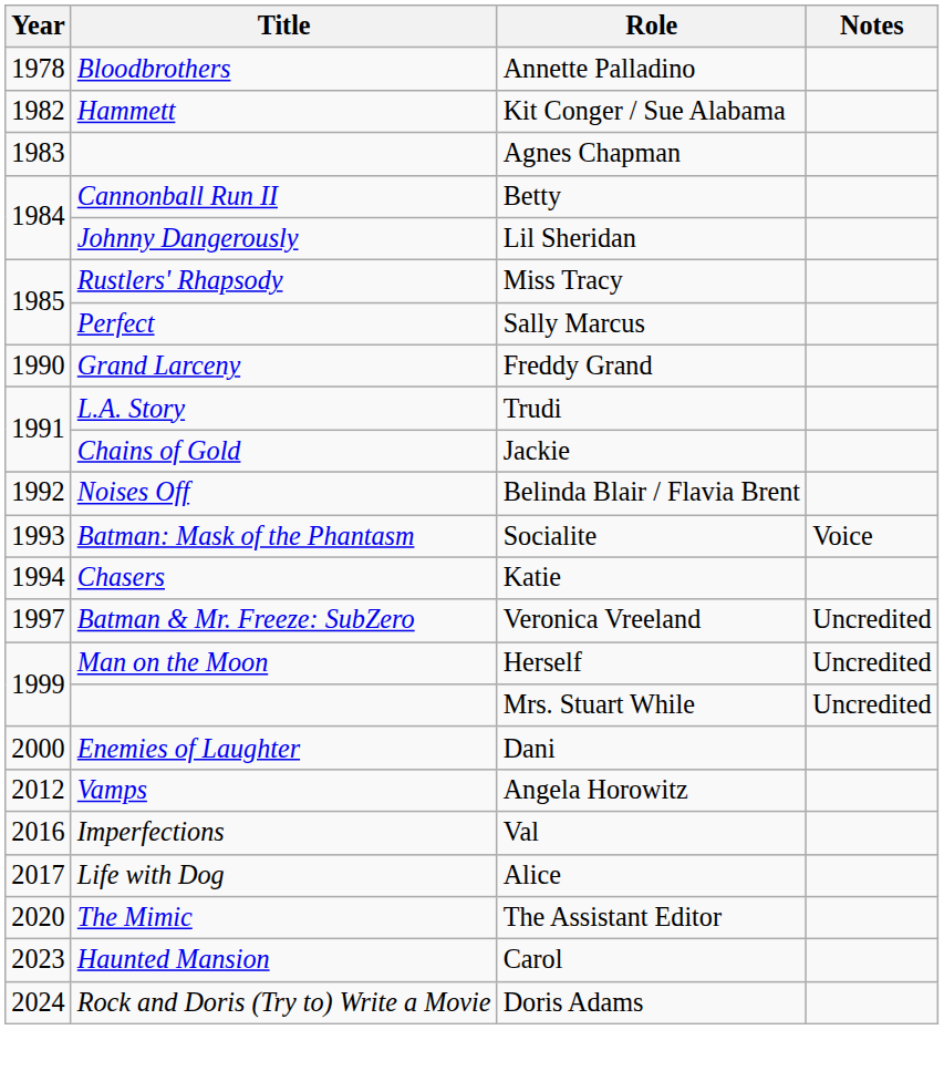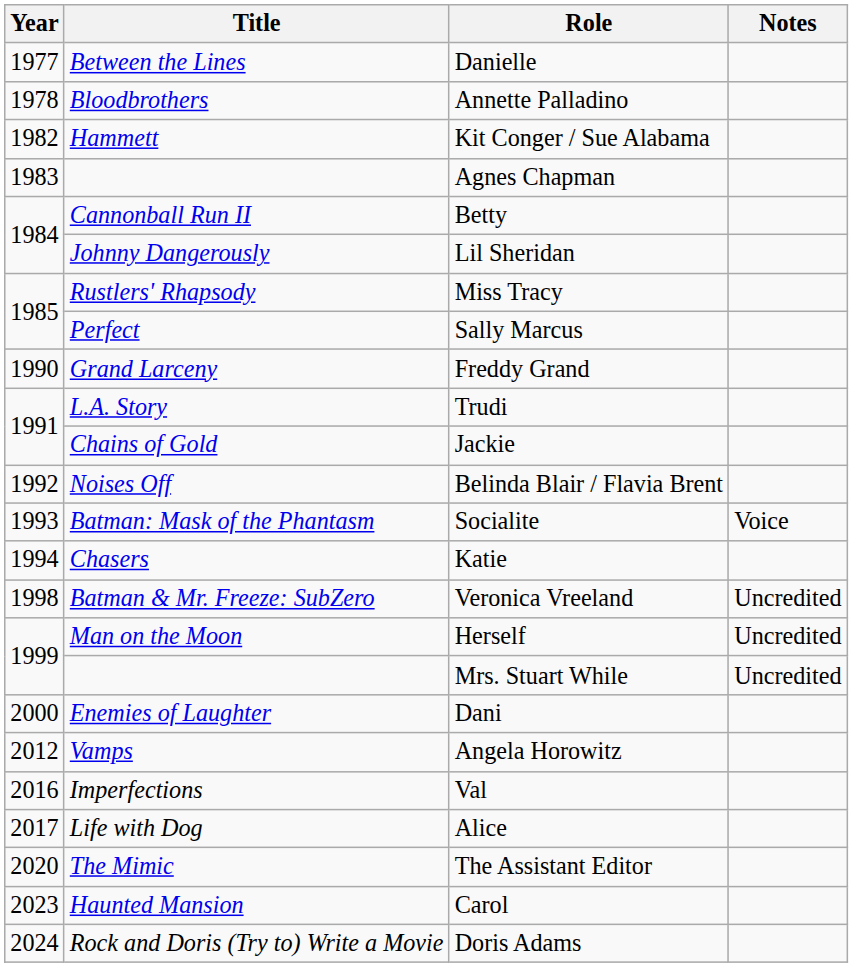+ row: 1977 | Between the Lines | Danielle
Veronica Vreeland | Year: 1997 -> 1998
